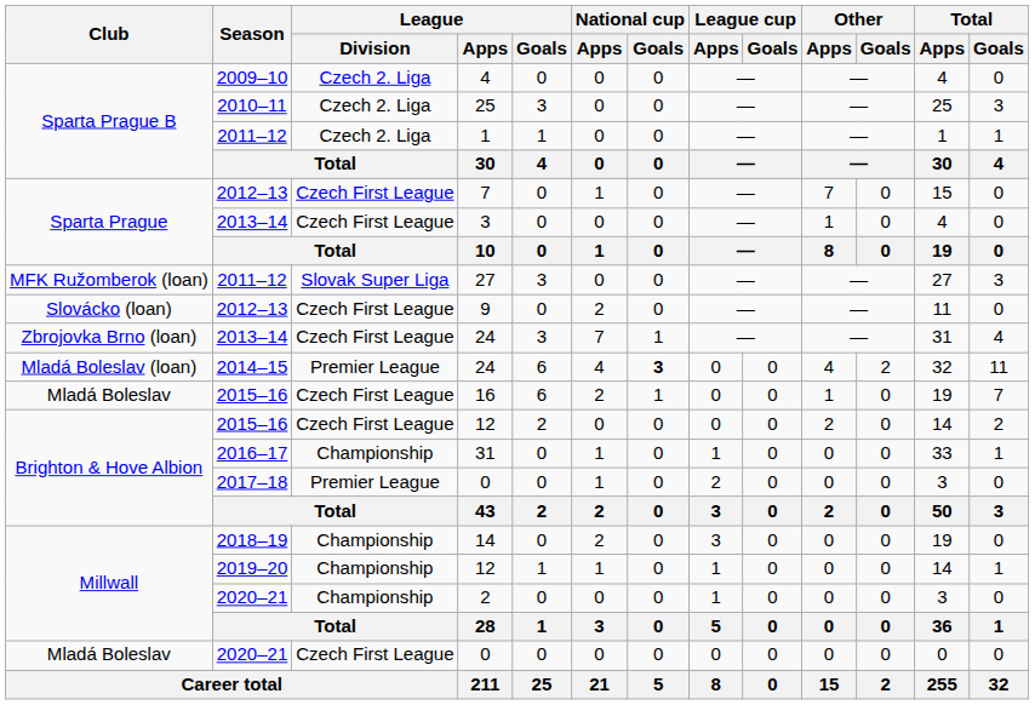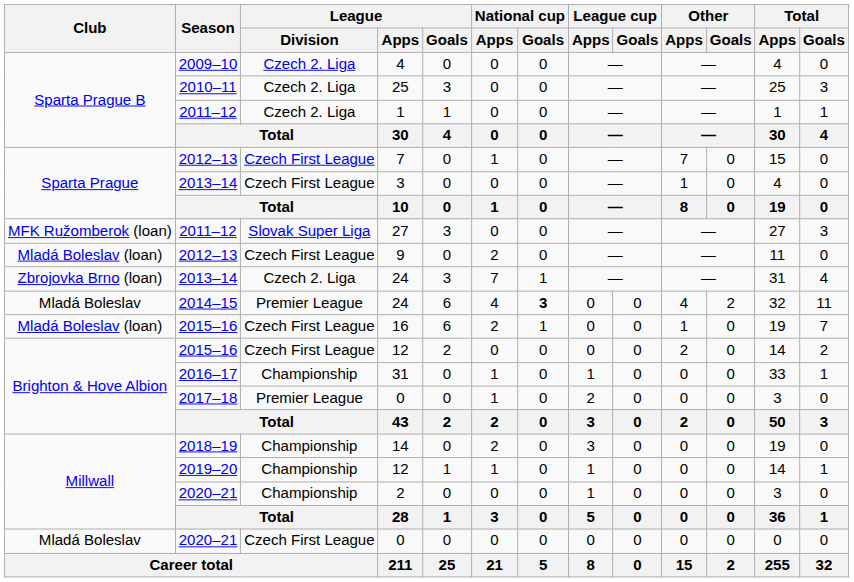9 | Club: Slovácko (loan) -> Mladá Boleslav (loan)
2013–14 / 24 | League / Division: Czech First League -> Czech 2. Liga
2014–15 / 24 | Club: Mladá Boleslav (loan) -> Mladá Boleslav
16 | Club: Mladá Boleslav -> Mladá Boleslav (loan)
